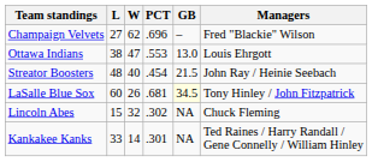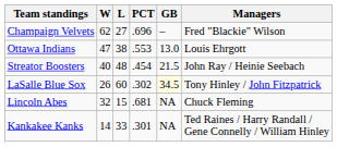columns swapped: W <-> L
LaSalle Blue Sox | PCT: .681 -> .302
Lincoln Abes | PCT: .302 -> .681
